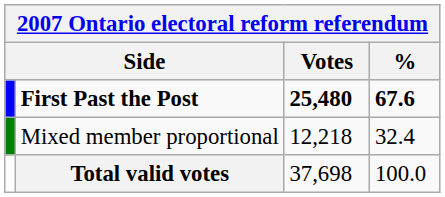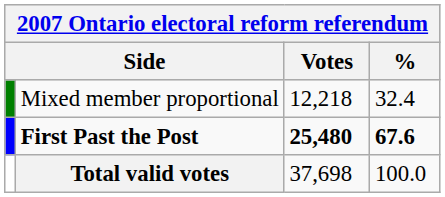rows swapped: First Past the Post <-> Mixed member proportional
